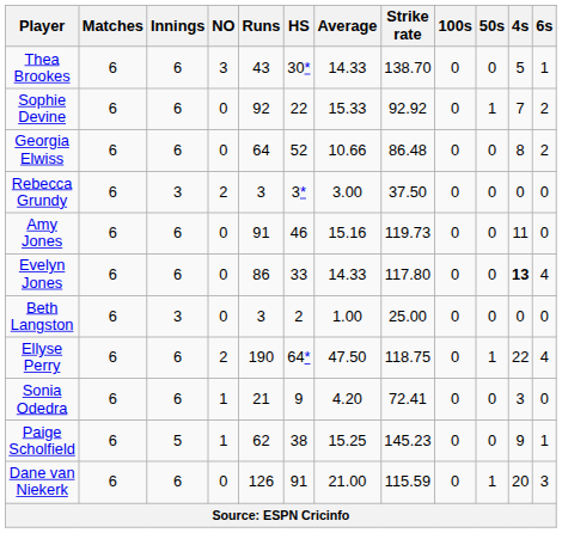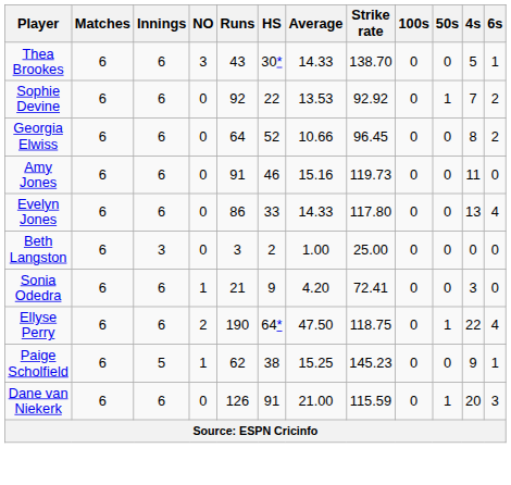Sophie Devine | Average: 15.33 -> 13.53
Georgia Elwiss | Strike rate: 86.48 -> 96.45
- row: Rebecca Grundy | 6 | 3 | 2 | 3 | 3* | 3.00 | 37.50 | 0 | 0 | 0 | 0
Evelyn Jones | 4s: bold -> normal
rows swapped: Sonia Odedra <-> Ellyse Perry
